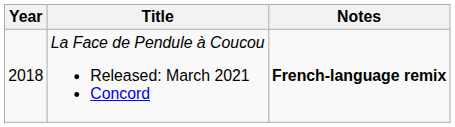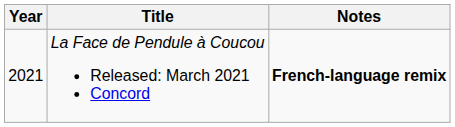La Face de Pendule à Coucou Released: March 2021 Concord | Year: 2018 -> 2021
